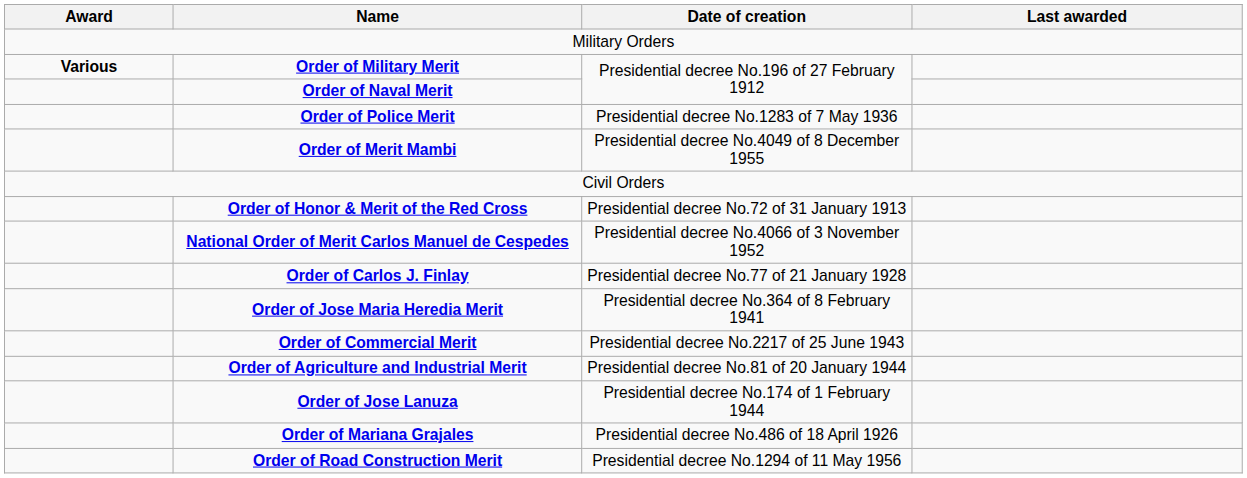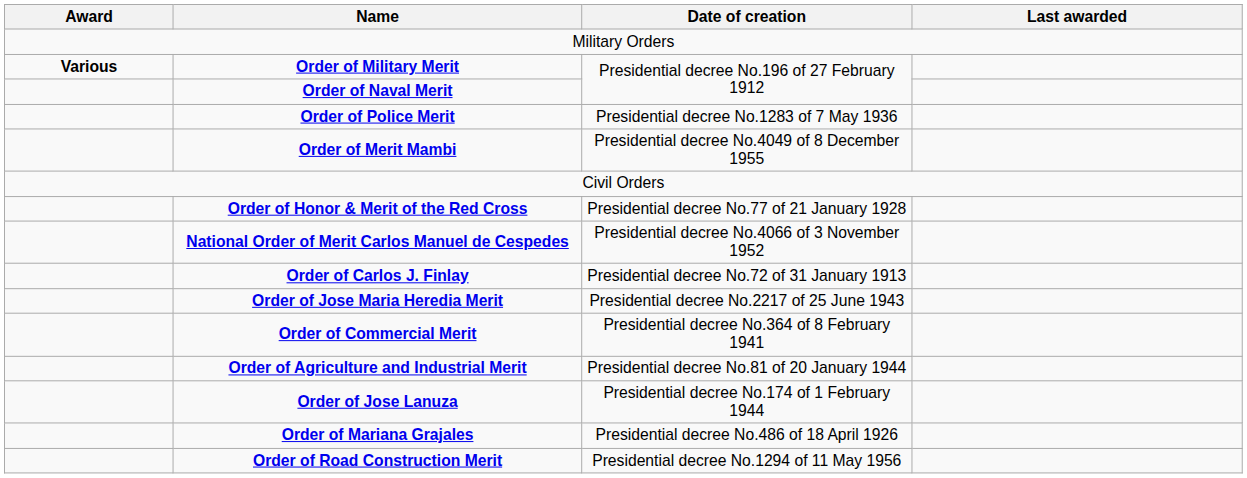Order of Honor & Merit of the Red Cross | Date of creation: Presidential decree No.72 of 31 January 1913 -> Presidential decree No.77 of 21 January 1928
Order of Carlos J. Finlay | Date of creation: Presidential decree No.77 of 21 January 1928 -> Presidential decree No.72 of 31 January 1913
Order of Jose Maria Heredia Merit | Date of creation: Presidential decree No.364 of 8 February 1941 -> Presidential decree No.2217 of 25 June 1943
Order of Commercial Merit | Date of creation: Presidential decree No.2217 of 25 June 1943 -> Presidential decree No.364 of 8 February 1941
